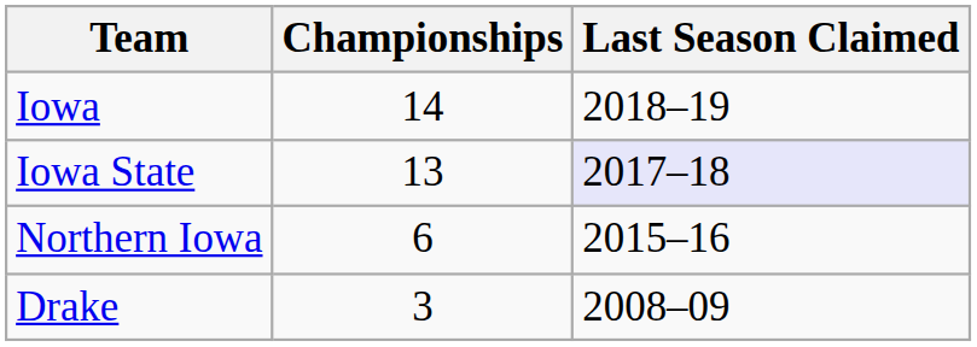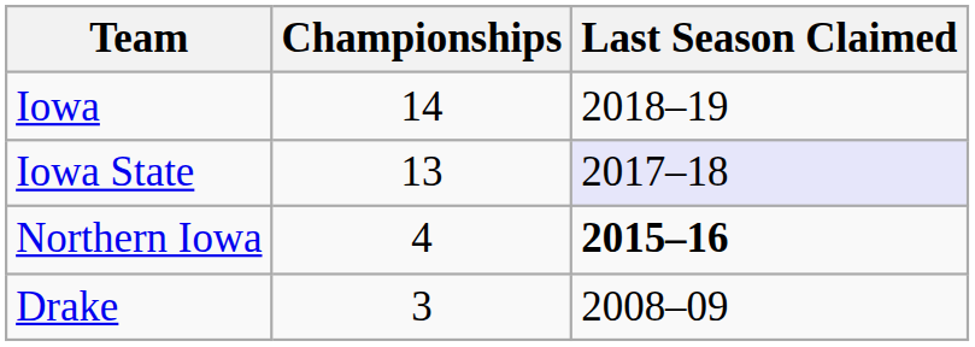Northern Iowa | Championships: 6 -> 4
Northern Iowa | Last Season Claimed: normal -> bold
